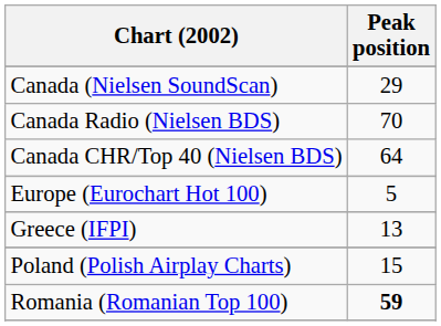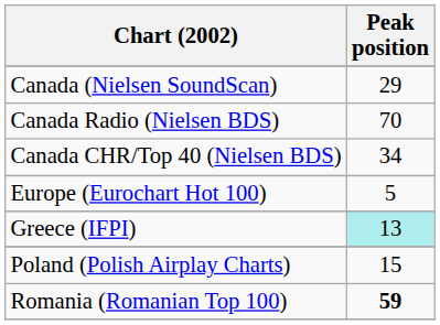Canada CHR/Top 40 (Nielsen BDS) | Peak position: 64 -> 34
Greece (IFPI) | Peak position: no background -> paleturquoise background
